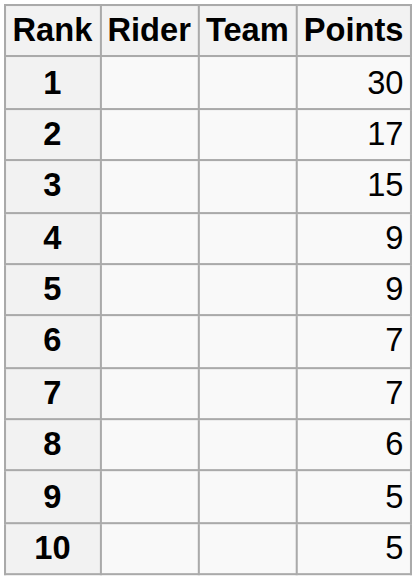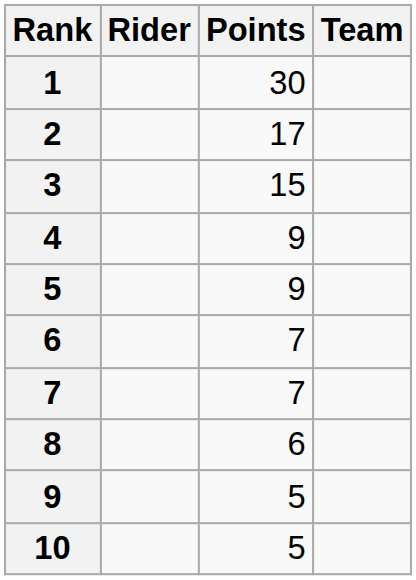columns swapped: Team <-> Points
